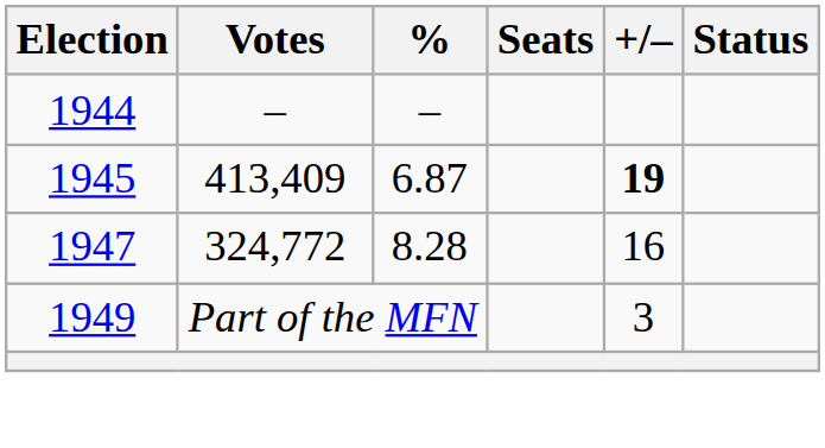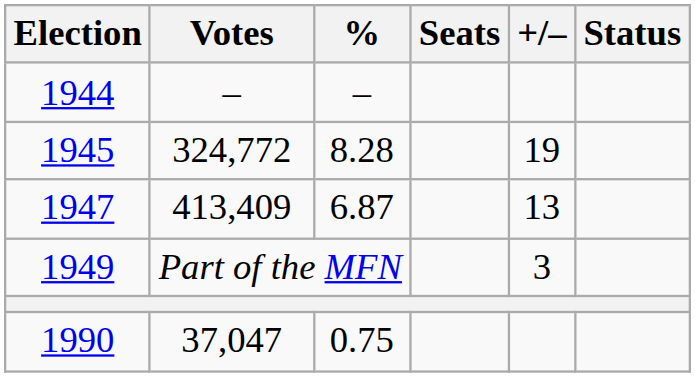1945 | Votes: 413,409 -> 324,772
1945 | %: 6.87 -> 8.28
1945 | +/–: bold -> normal
1947 | Votes: 324,772 -> 413,409
1947 | %: 8.28 -> 6.87
1947 | +/–: 16 -> 13
+ row: 1990 | 37,047 | 0.75
